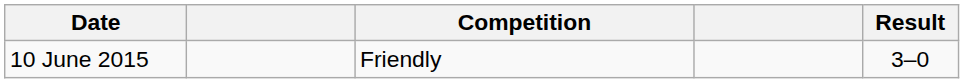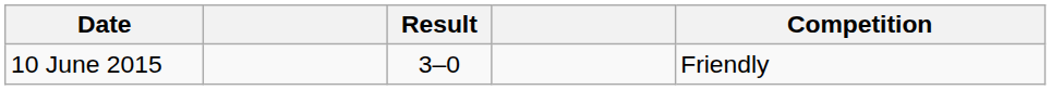columns swapped: Result <-> Competition
